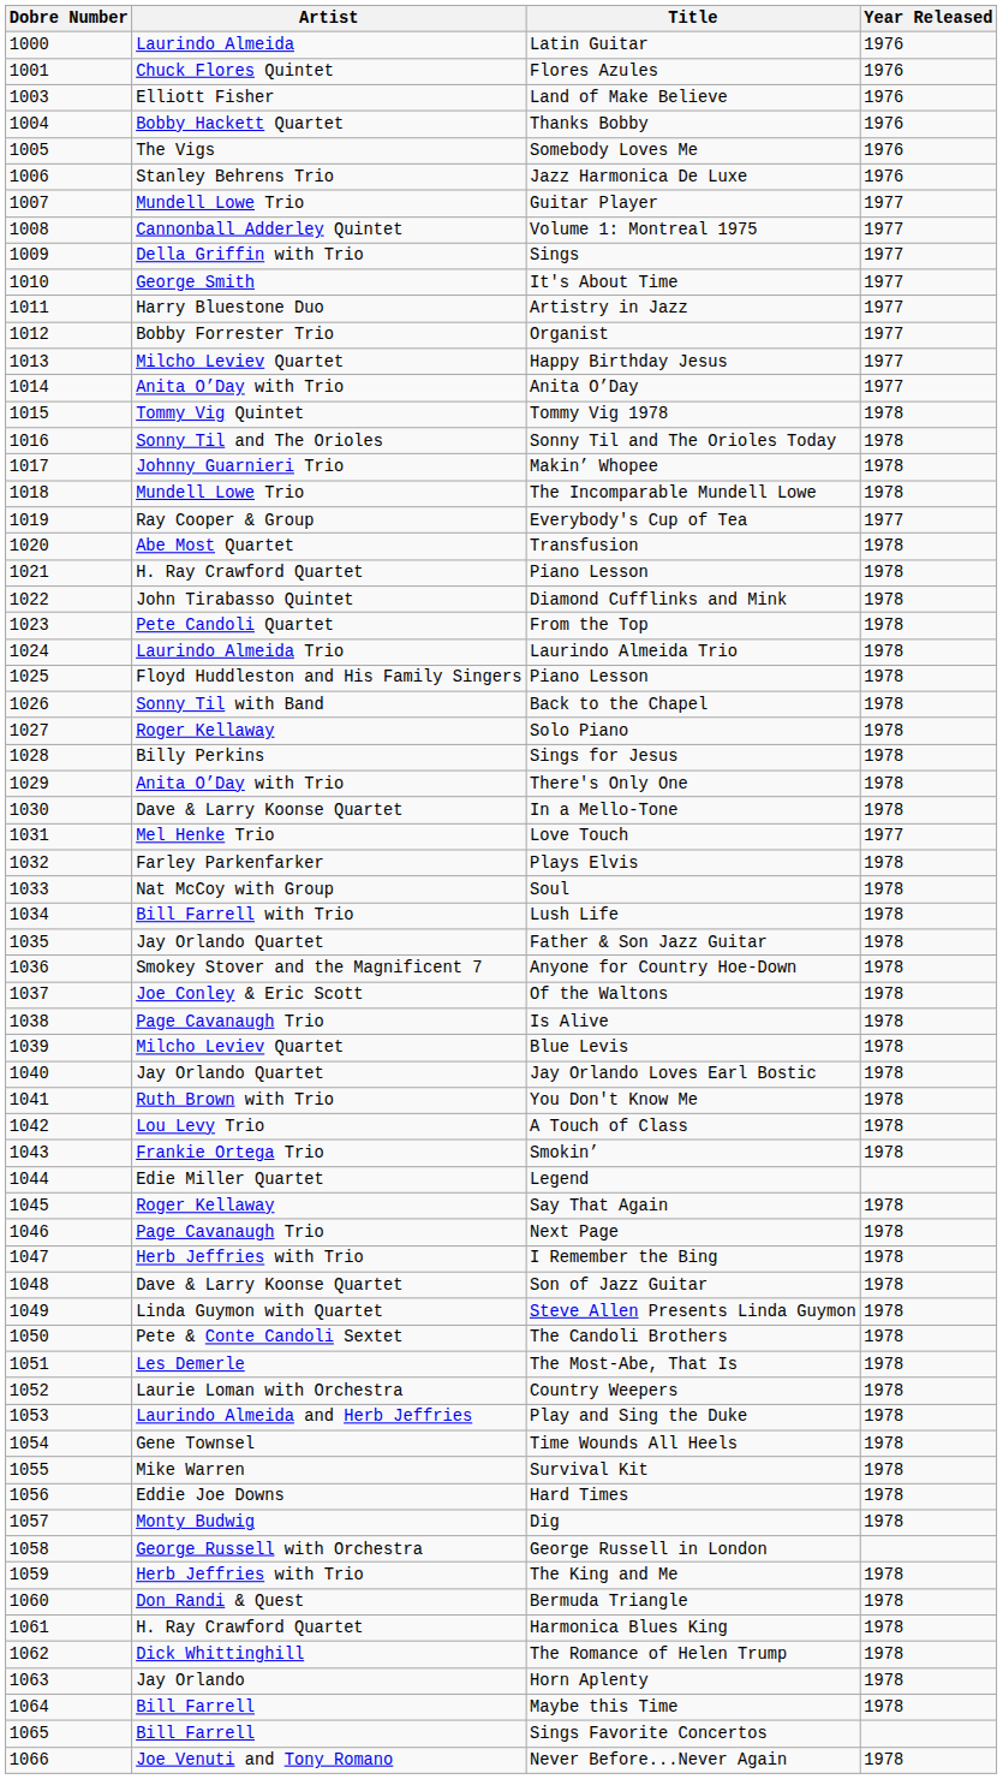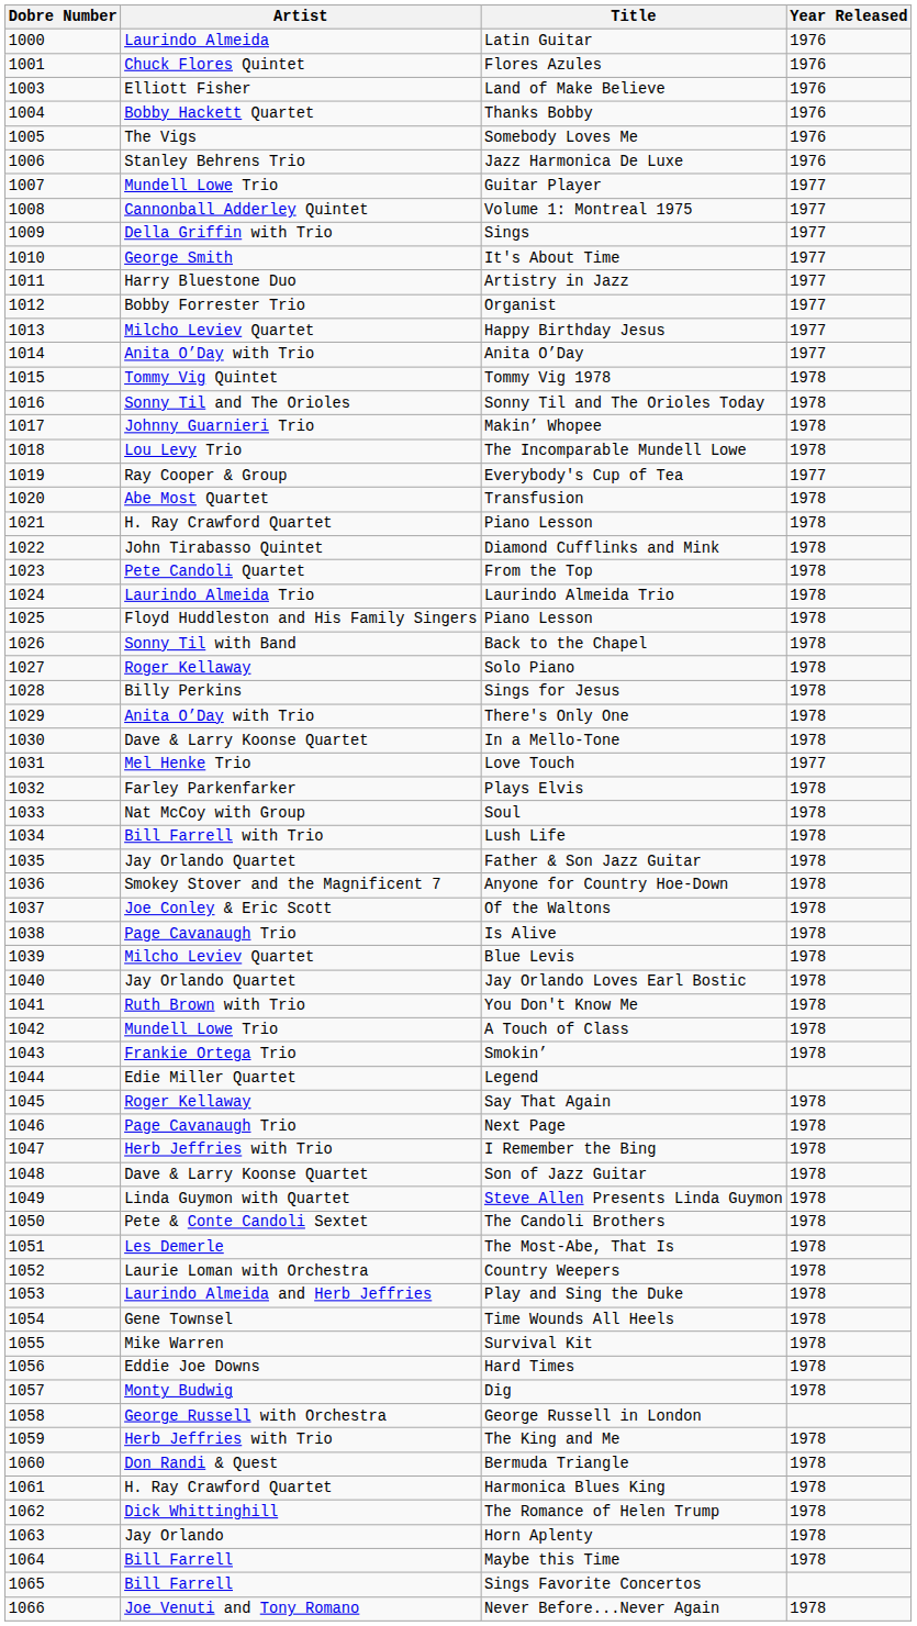The Incomparable Mundell Lowe | Artist: Mundell Lowe Trio -> Lou Levy Trio
A Touch of Class | Artist: Lou Levy Trio -> Mundell Lowe Trio
